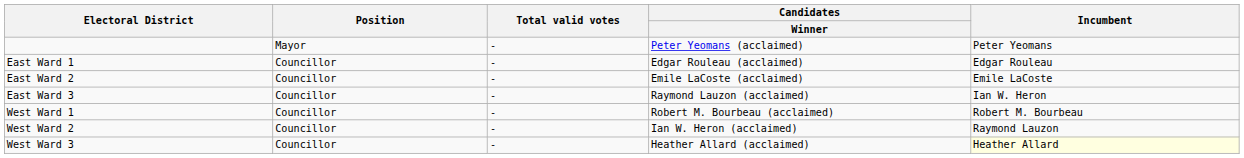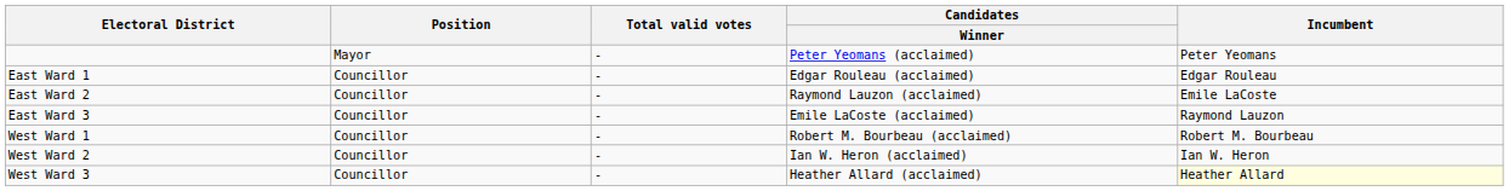East Ward 2 | Candidates / Winner: Emile LaCoste (acclaimed) -> Raymond Lauzon (acclaimed)
East Ward 3 | Candidates / Winner: Raymond Lauzon (acclaimed) -> Emile LaCoste (acclaimed)
East Ward 3 | Incumbent: Ian W. Heron -> Raymond Lauzon
West Ward 2 | Incumbent: Raymond Lauzon -> Ian W. Heron
